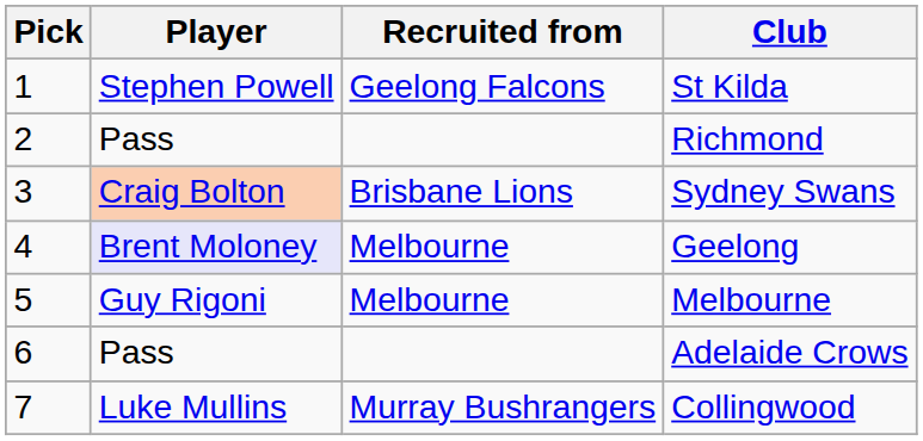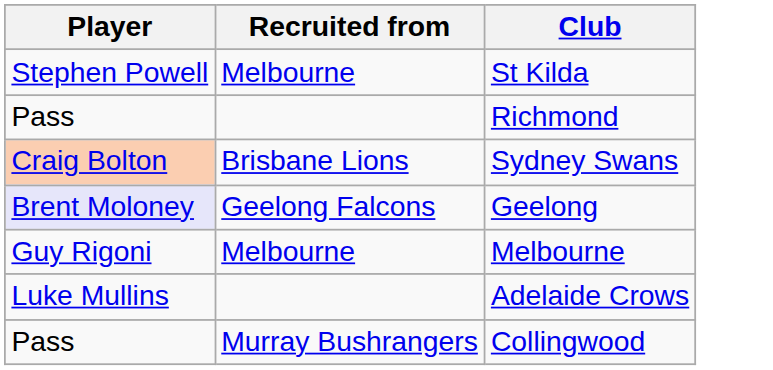- column: Pick | 1 | 2 | 3 | 4 | 5 | 6 | 7
St Kilda | Recruited from: Geelong Falcons -> Melbourne
Geelong | Recruited from: Melbourne -> Geelong Falcons
Adelaide Crows | Player: Pass -> Luke Mullins
Collingwood | Player: Luke Mullins -> Pass
